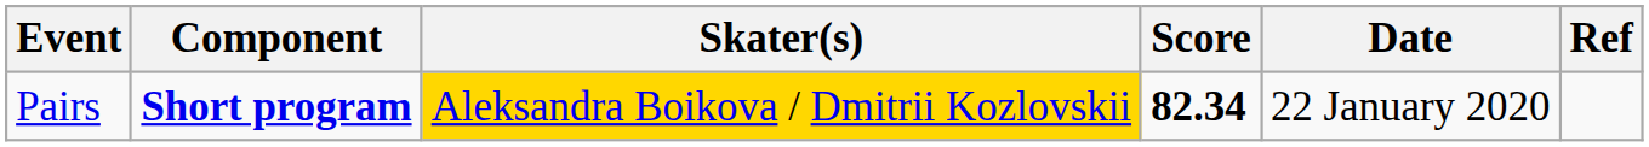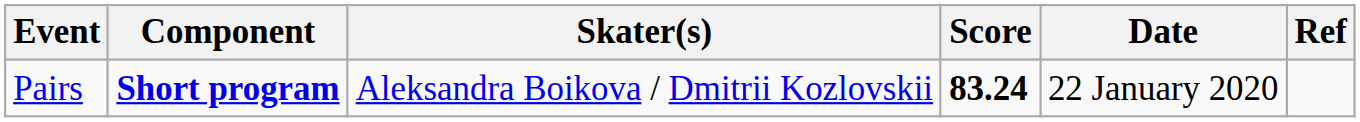Pairs | Skater(s): gold background -> no background
Pairs | Score: 82.34 -> 83.24
